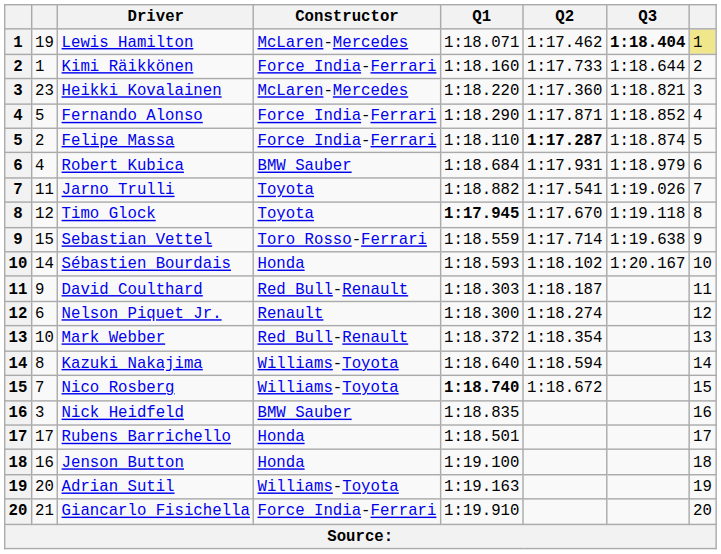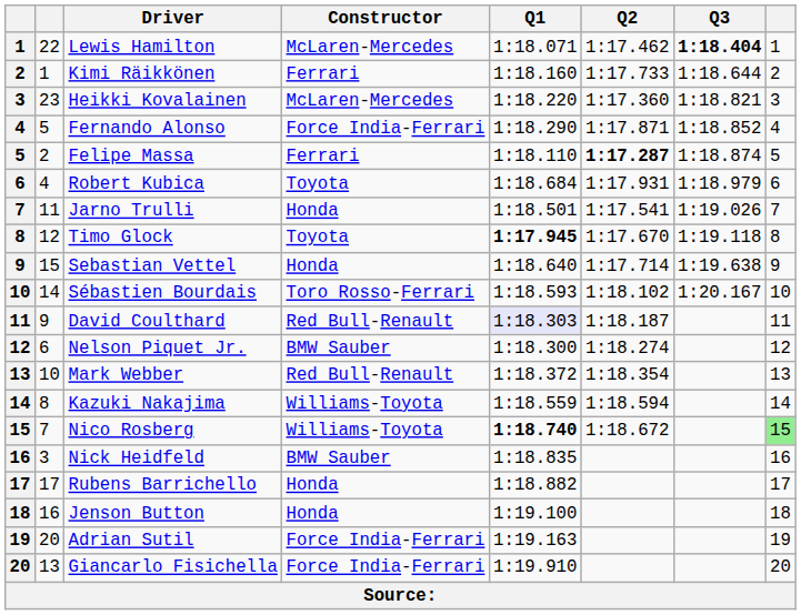Lewis Hamilton | column 2: 19 -> 22
Lewis Hamilton | column 8: khaki background -> no background
Kimi Räikkönen | Constructor: Force India-Ferrari -> Ferrari
Felipe Massa | Constructor: Force India-Ferrari -> Ferrari
Robert Kubica | Constructor: BMW Sauber -> Toyota
Jarno Trulli | Constructor: Toyota -> Honda
Jarno Trulli | Q1: 1:18.882 -> 1:18.501
Sebastian Vettel | Constructor: Toro Rosso-Ferrari -> Honda
Sebastian Vettel | Q1: 1:18.559 -> 1:18.640
Sébastien Bourdais | Constructor: Honda -> Toro Rosso-Ferrari
David Coulthard | Q1: no background -> lavender background
Nelson Piquet Jr. | Constructor: Renault -> BMW Sauber
Kazuki Nakajima | Q1: 1:18.640 -> 1:18.559
Nico Rosberg | column 8: no background -> lightgreen background
Rubens Barrichello | Q1: 1:18.501 -> 1:18.882
Adrian Sutil | Constructor: Williams-Toyota -> Force India-Ferrari
Giancarlo Fisichella | column 2: 21 -> 13
